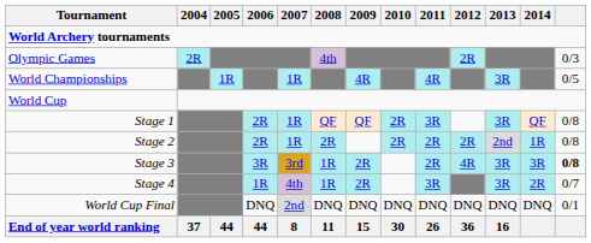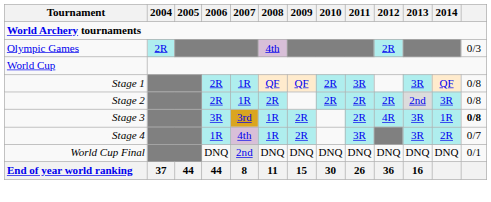- row: World Championships | 1R | 1R | 4R | 4R | 3R | 0/5
Stage 2 | 2014: 1R -> 3R
Stage 3 | 2014: 3R -> 1R
